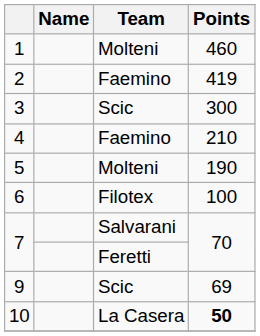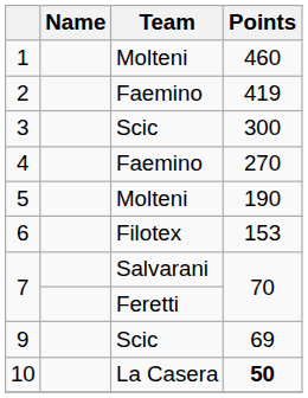4 | Points: 210 -> 270
6 | Points: 100 -> 153
